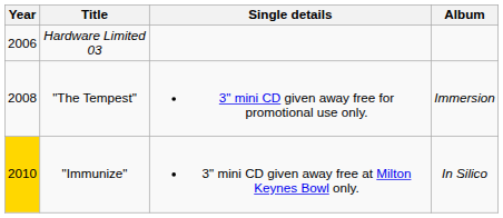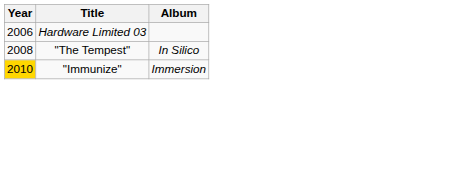- column: Single details | 3" mini CD given away free for promotional use only. | 3" mini CD given away free at Milton Keynes Bowl only.
"The Tempest" | Album: Immersion -> In Silico
"Immunize" | Album: In Silico -> Immersion
